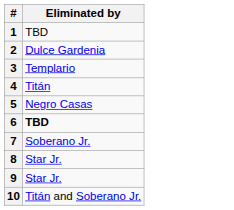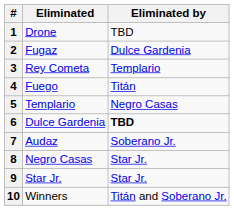+ column: Eliminated | Drone | Fugaz | Rey Cometa | Fuego | Templario | Dulce Gardenia | Audaz | Negro Casas | Star Jr. | Winners
